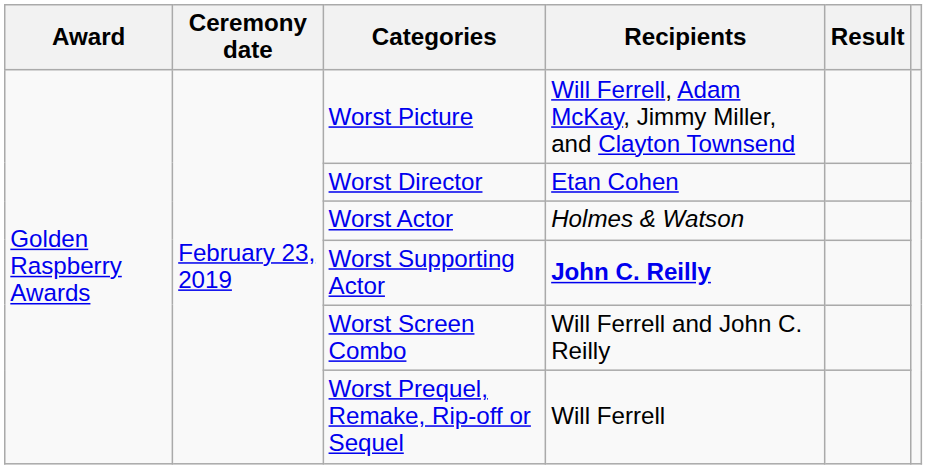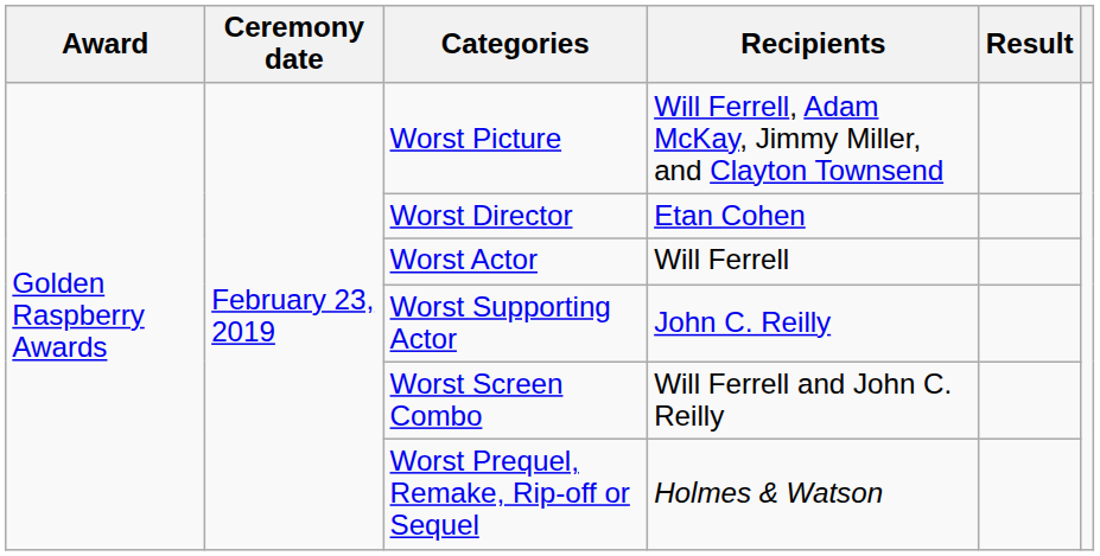Worst Actor | Recipients: Holmes & Watson -> Will Ferrell
Worst Supporting Actor | Recipients: bold -> normal
Worst Prequel, Remake, Rip-off or Sequel | Recipients: Will Ferrell -> Holmes & Watson
